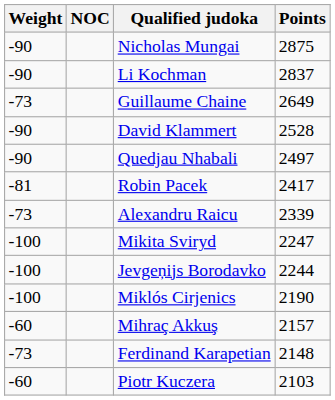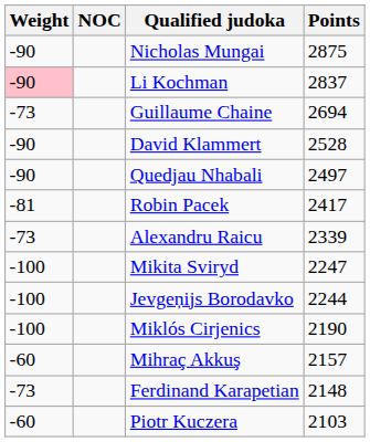Li Kochman | Weight: no background -> pink background
Guillaume Chaine | Points: 2649 -> 2694
